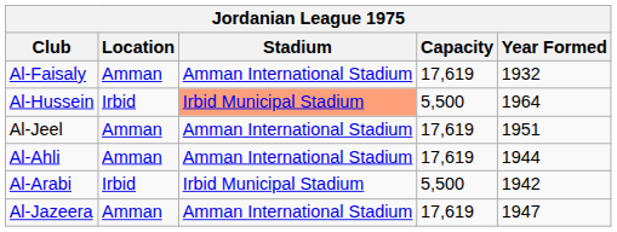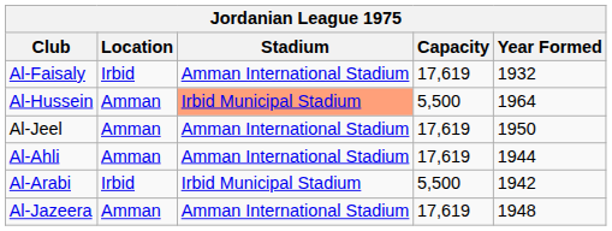Al-Faisaly | Location: Amman -> Irbid
Al-Hussein | Location: Irbid -> Amman
Al-Jeel | Year Formed: 1951 -> 1950
Al-Jazeera | Year Formed: 1947 -> 1948
